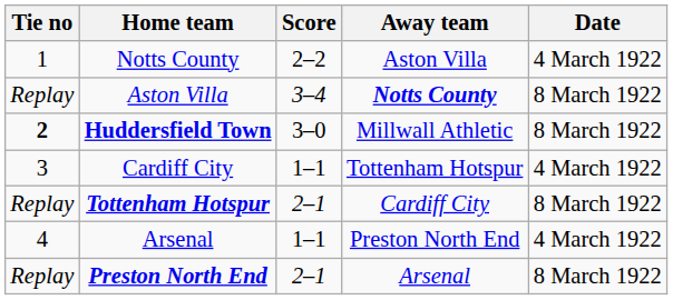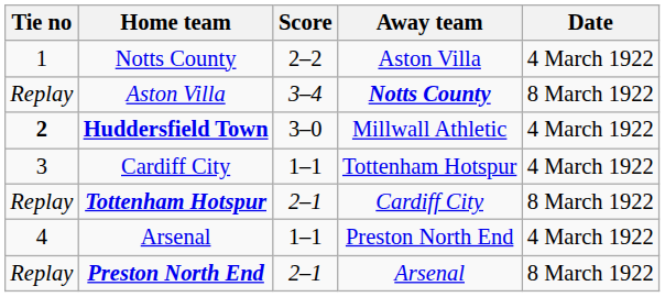Huddersfield Town | Date: 8 March 1922 -> 4 March 1922
